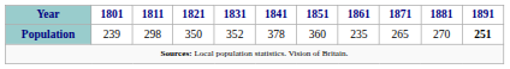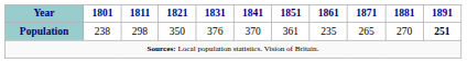Population | 1801: 239 -> 238
Population | 1831: 352 -> 376
Population | 1841: 378 -> 370
Population | 1851: 360 -> 361
